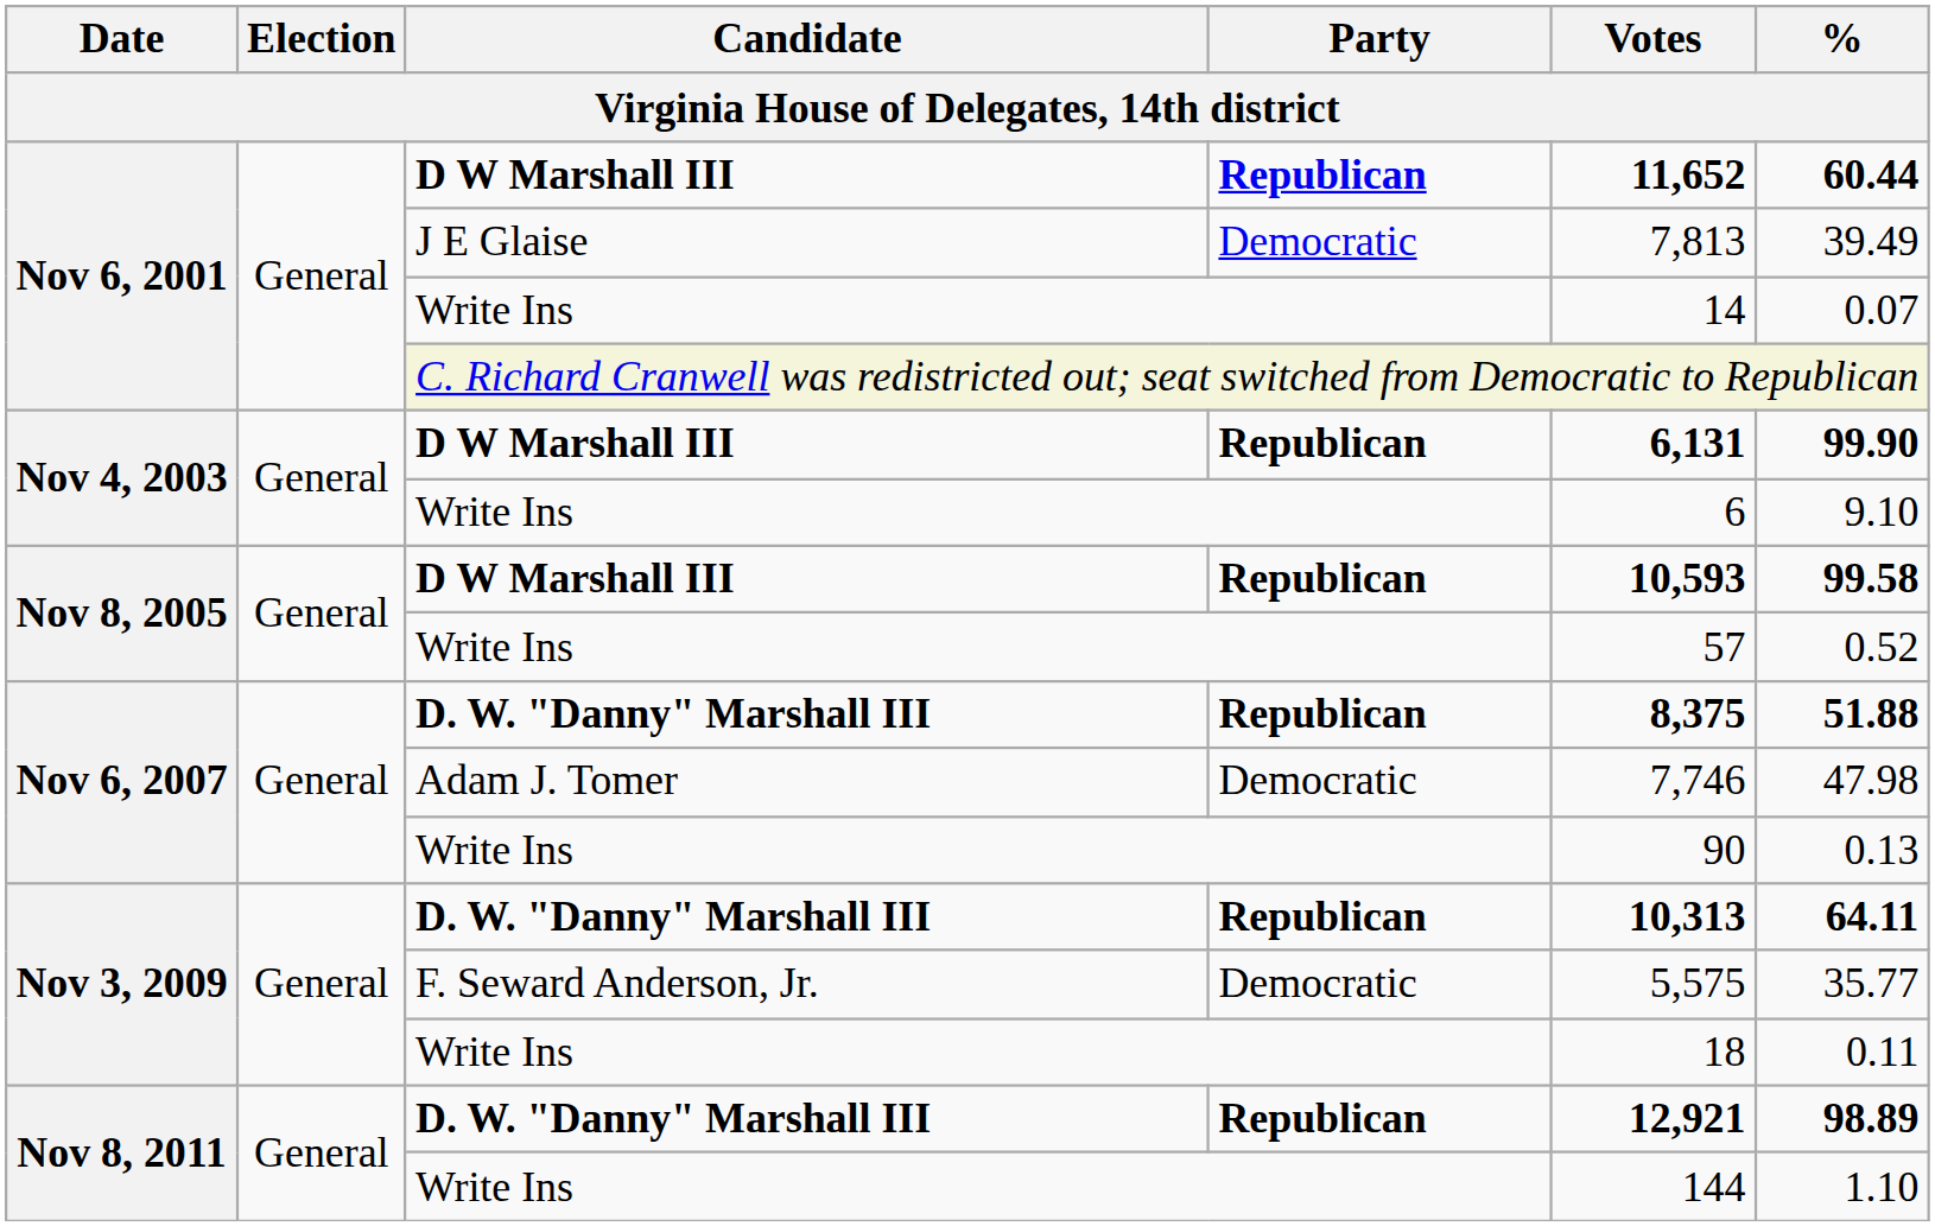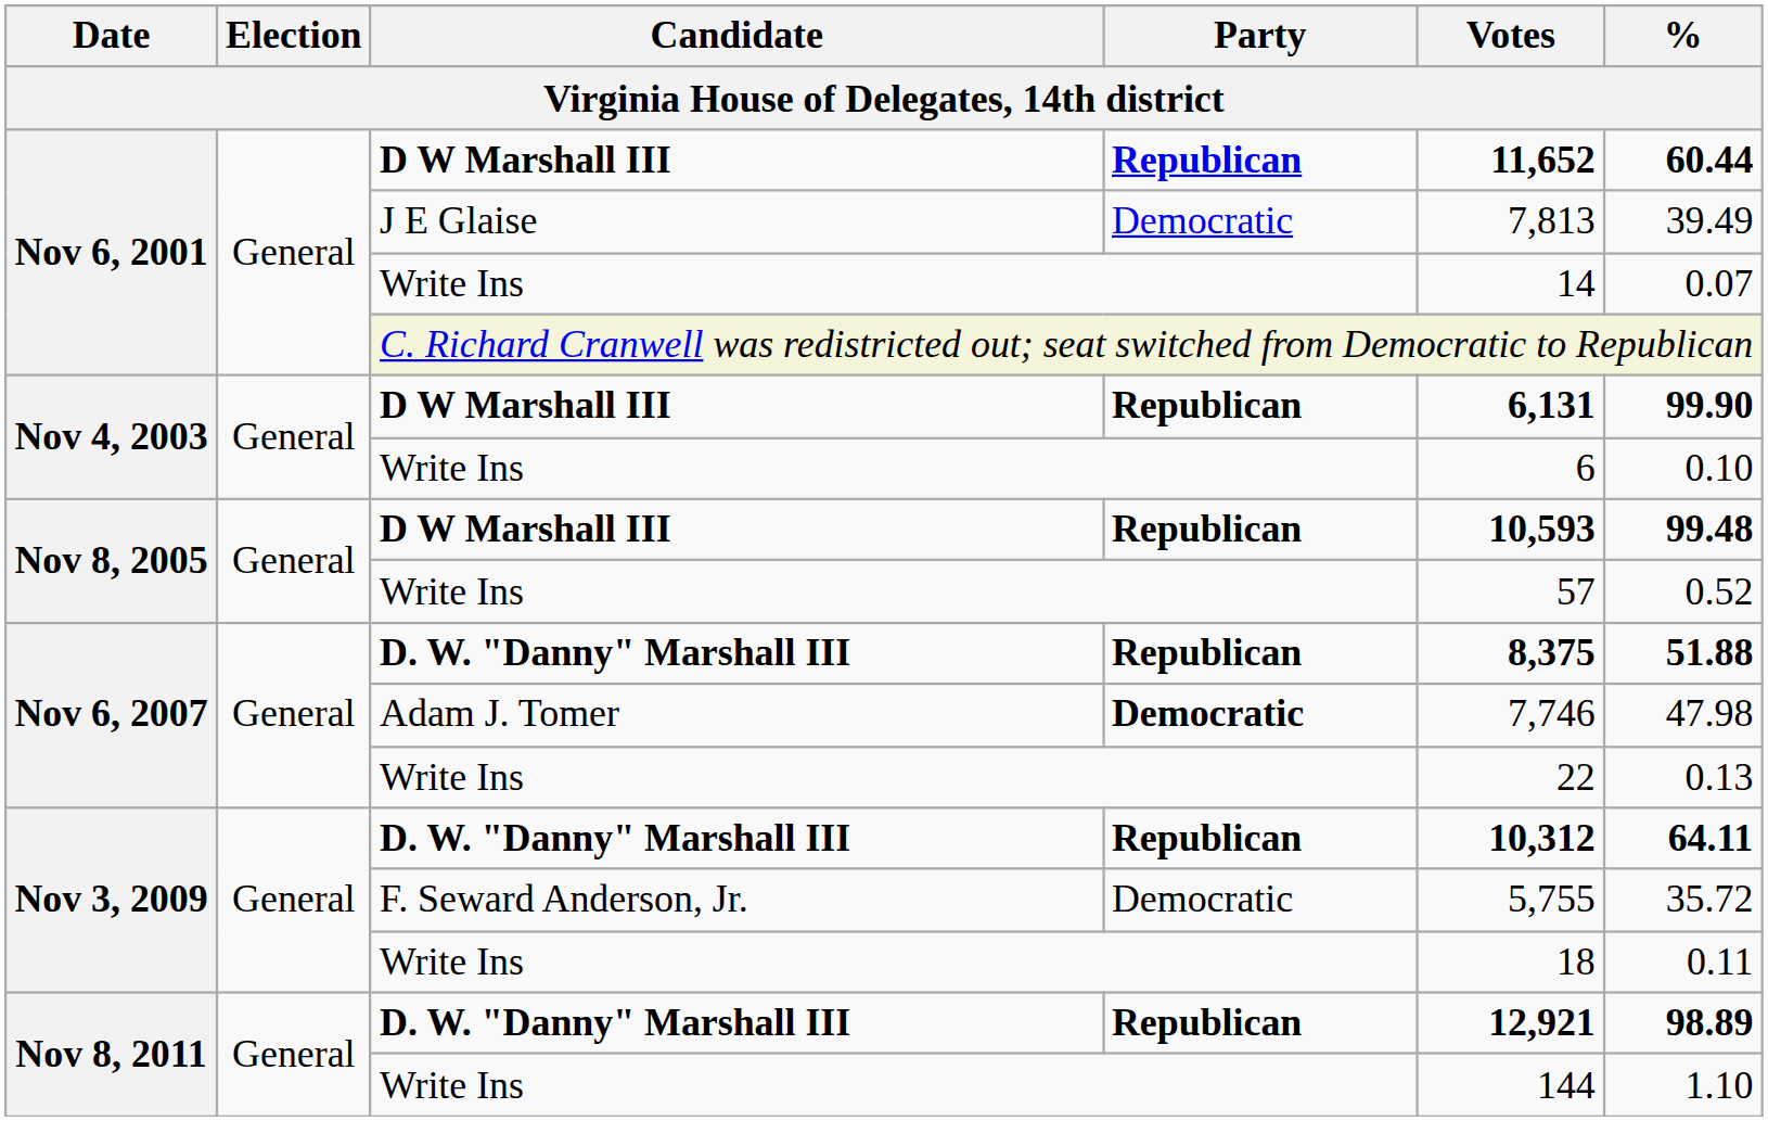Nov 4, 2003 / Write Ins | %: 9.10 -> 0.10
Nov 8, 2005 / D W Marshall III | %: 99.58 -> 99.48
Adam J. Tomer | Party: normal -> bold
Nov 6, 2007 / Write Ins | Votes: 90 -> 22
Nov 3, 2009 / D. W. "Danny" Marshall III | Votes: 10,313 -> 10,312
F. Seward Anderson, Jr. | Votes: 5,575 -> 5,755
F. Seward Anderson, Jr. | %: 35.77 -> 35.72
